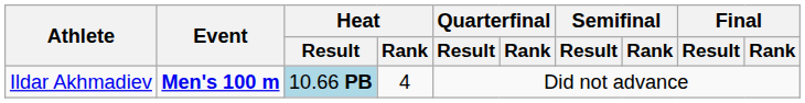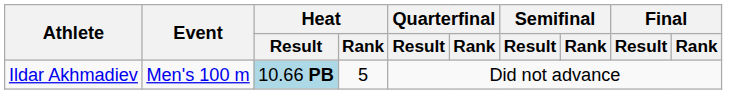Ildar Akhmadiev | Event: bold -> normal
Ildar Akhmadiev | Heat / Rank: 4 -> 5
